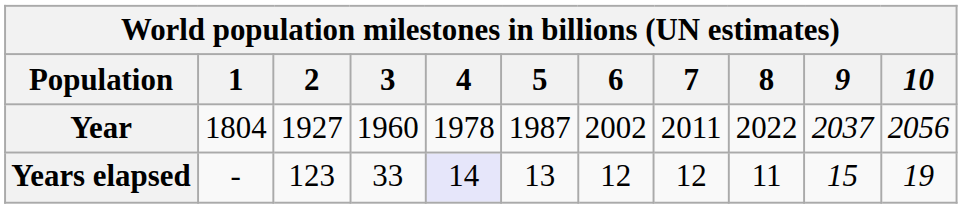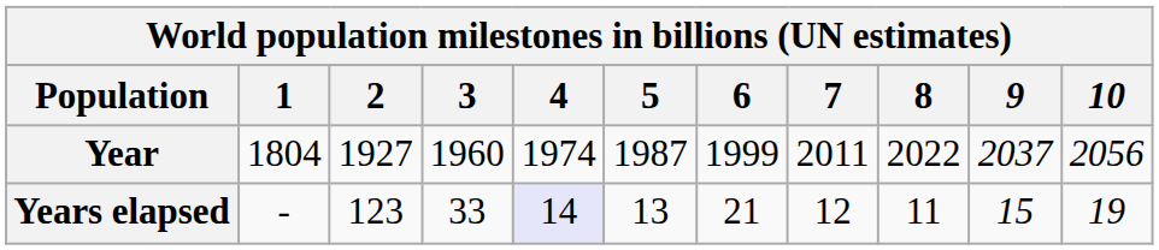Year | 4: 1978 -> 1974
Year | 6: 2002 -> 1999
Years elapsed | 6: 12 -> 21
